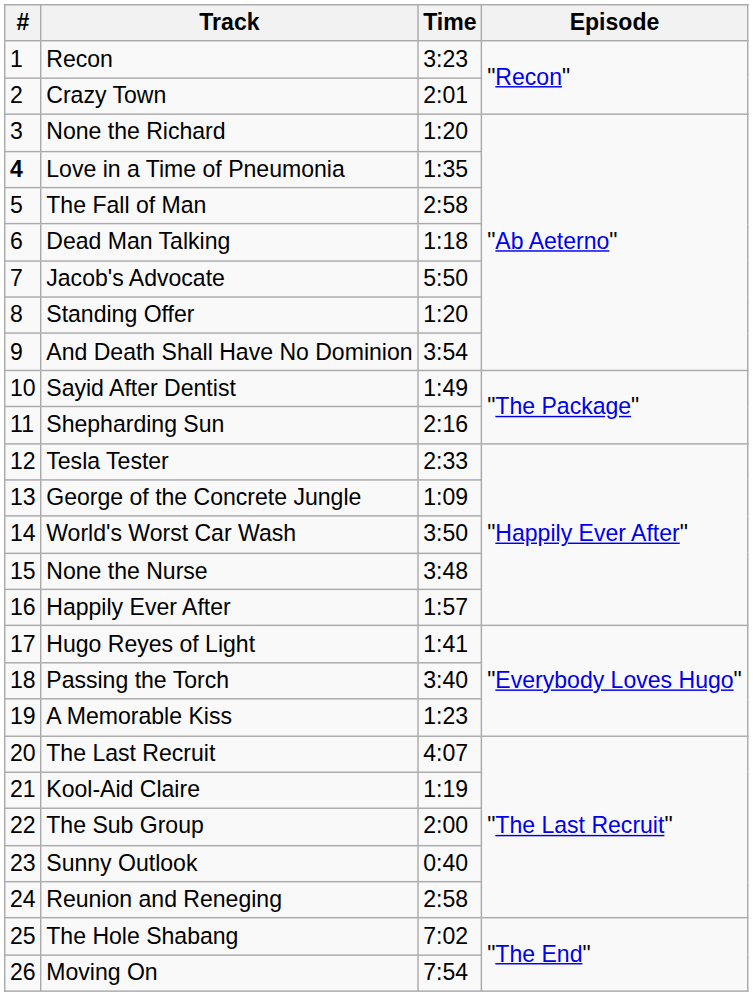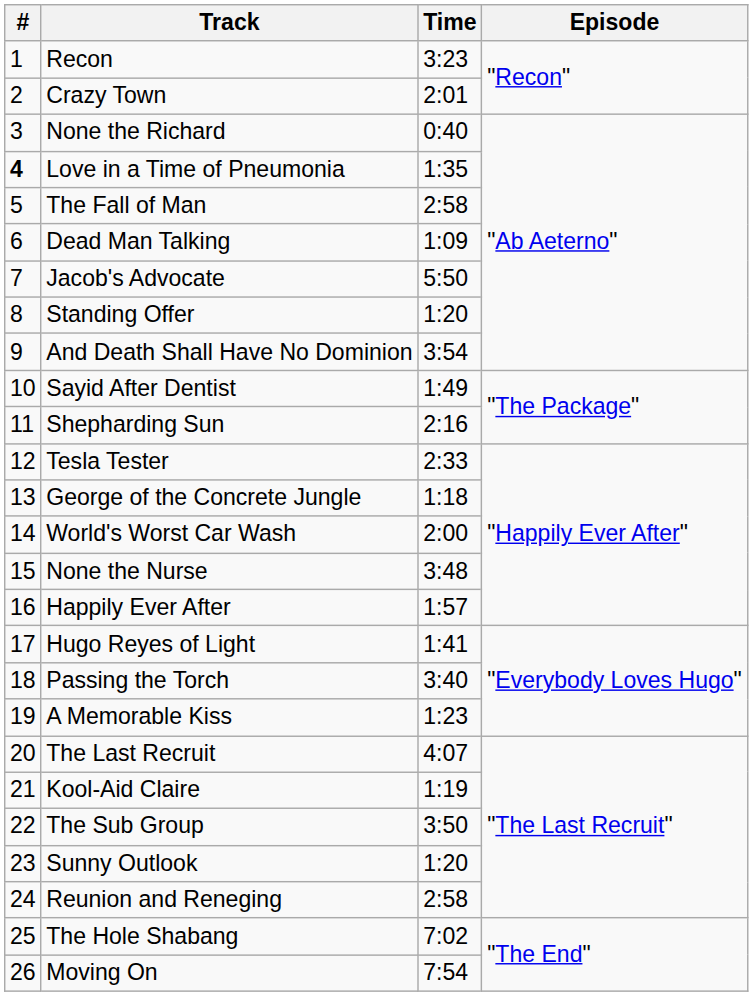None the Richard | Time: 1:20 -> 0:40
Dead Man Talking | Time: 1:18 -> 1:09
George of the Concrete Jungle | Time: 1:09 -> 1:18
World's Worst Car Wash | Time: 3:50 -> 2:00
The Sub Group | Time: 2:00 -> 3:50
Sunny Outlook | Time: 0:40 -> 1:20
